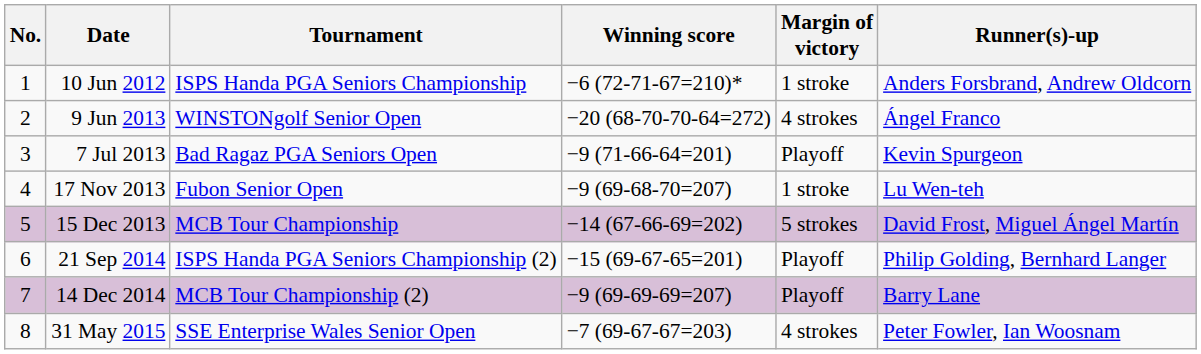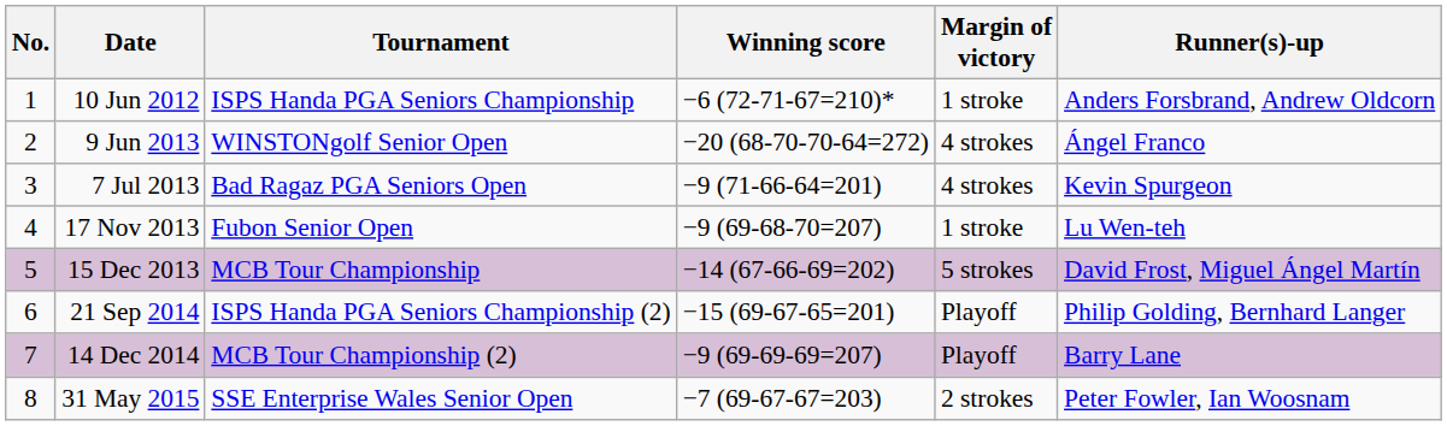7 Jul 2013 | Margin of victory: Playoff -> 4 strokes
31 May 2015 | Margin of victory: 4 strokes -> 2 strokes
